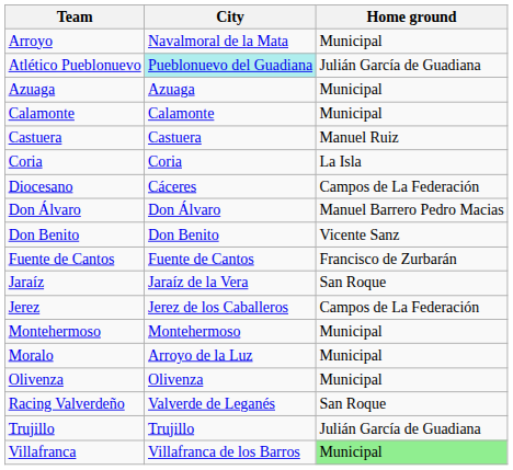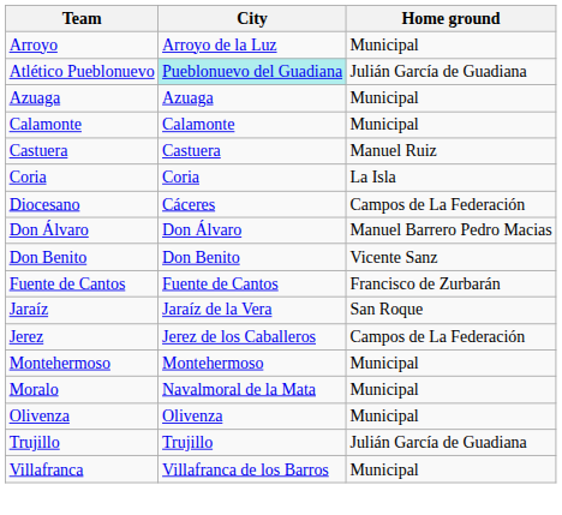Arroyo | City: Navalmoral de la Mata -> Arroyo de la Luz
Moralo | City: Arroyo de la Luz -> Navalmoral de la Mata
- row: Racing Valverdeño | Valverde de Leganés | San Roque
Villafranca | Home ground: lightgreen background -> no background
